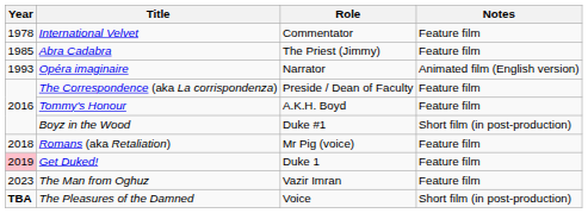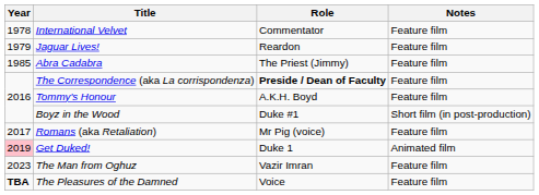+ row: 1979 | Jaguar Lives! | Reardon | Feature film
- row: 1993 | Opéra imaginaire | Narrator | Animated film (English version)
The Correspondence (aka La corrispondenza) | Role: normal -> bold
Romans (aka Retaliation) | Year: 2018 -> 2017
Get Duked! | Notes: Feature film -> Animated film
The Pleasures of the Damned | Notes: Short film (in post-production) -> Feature film
